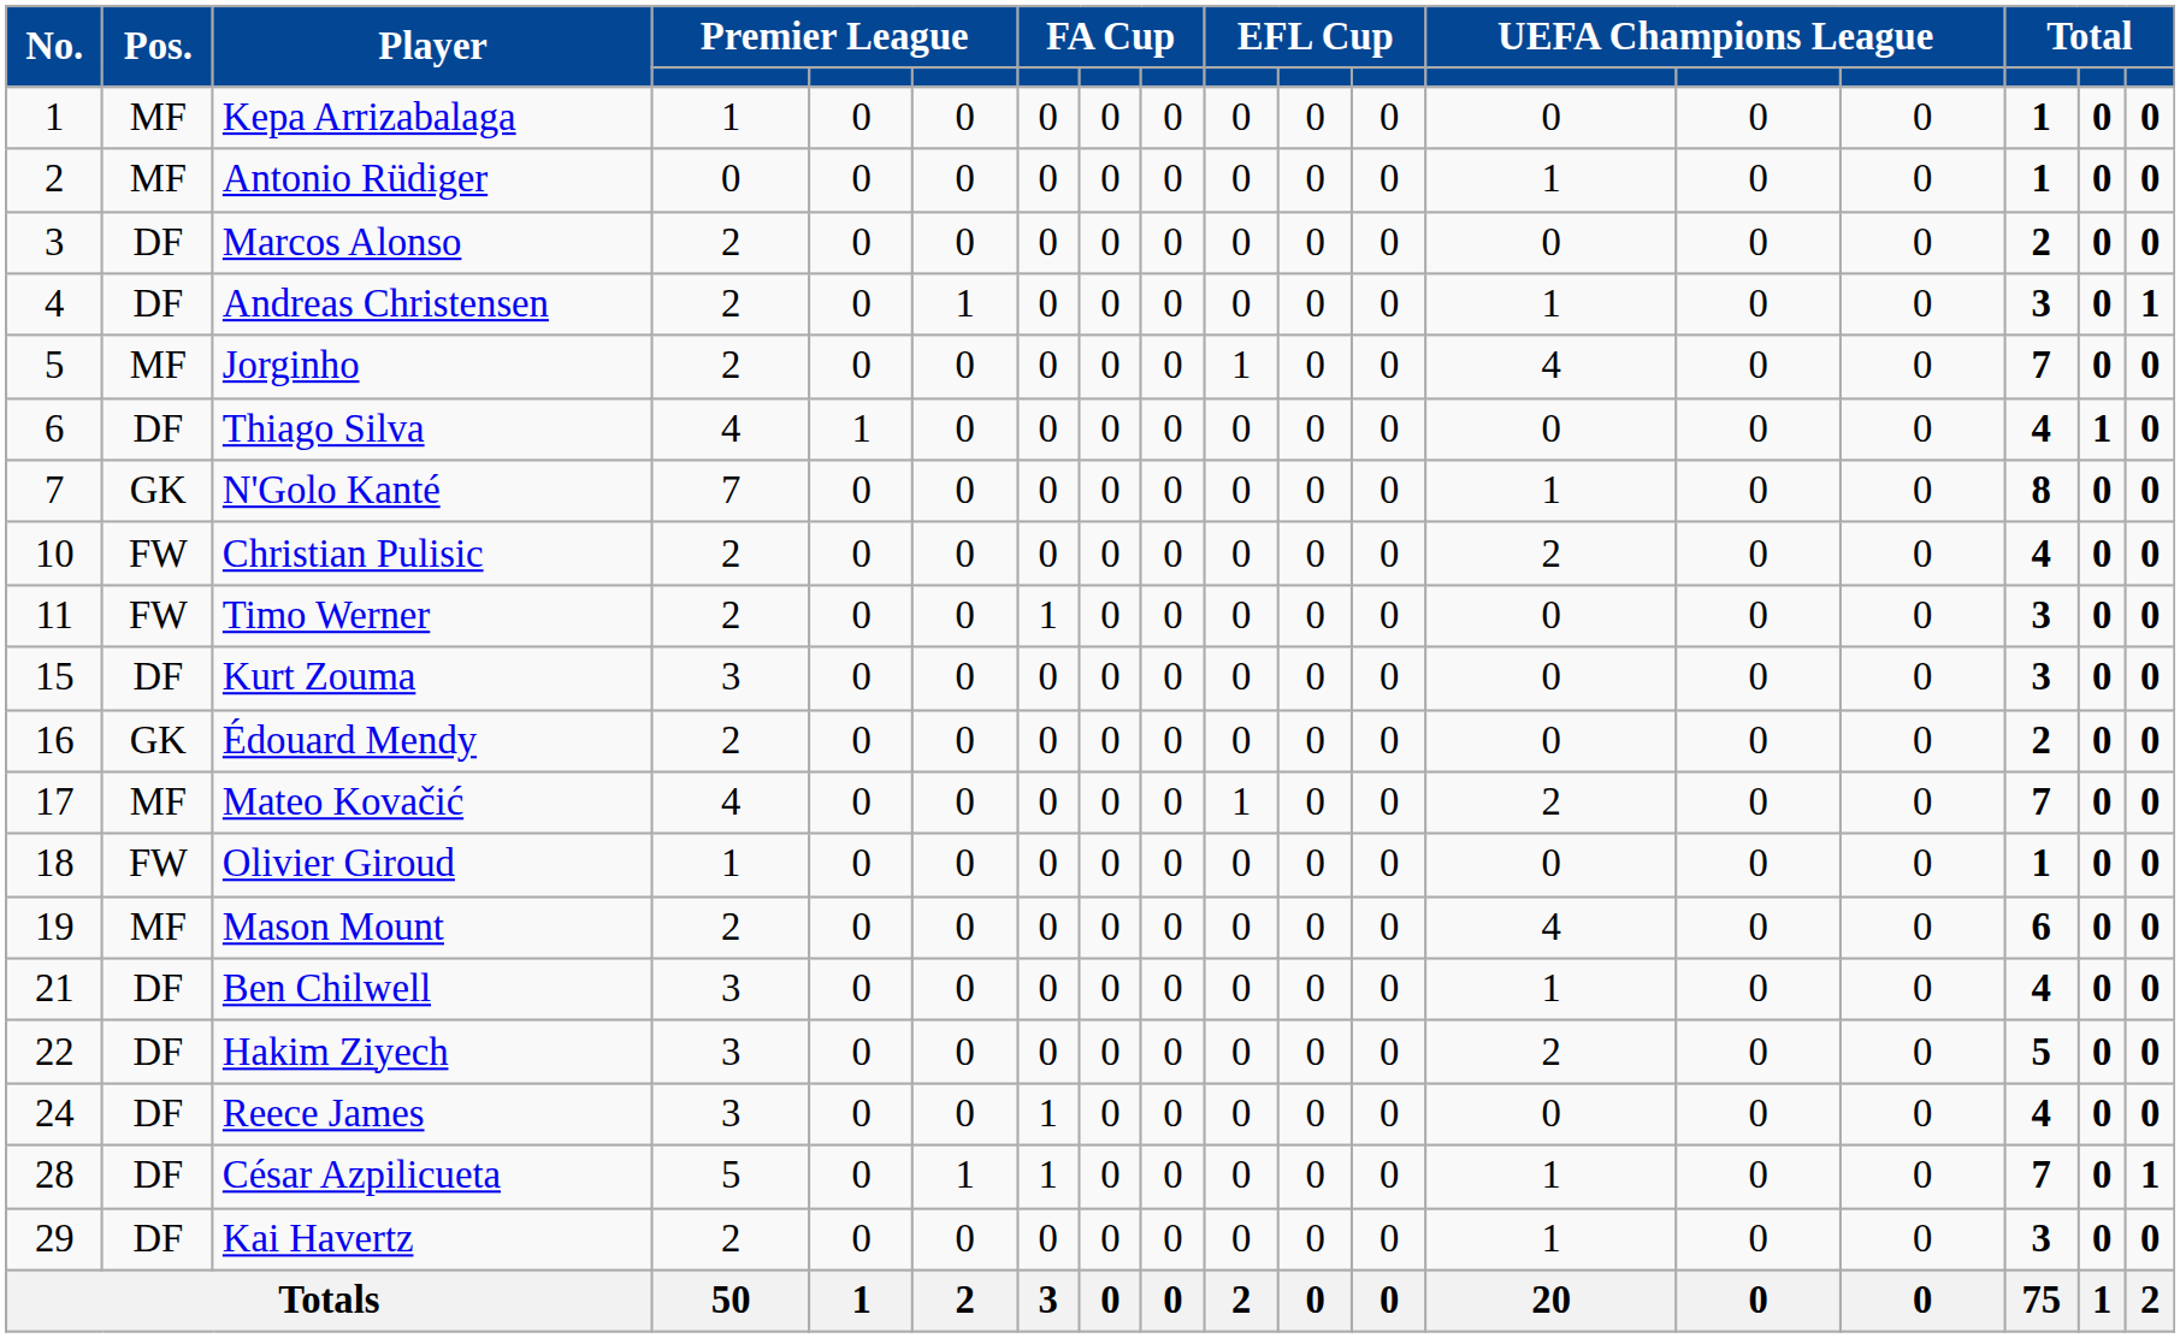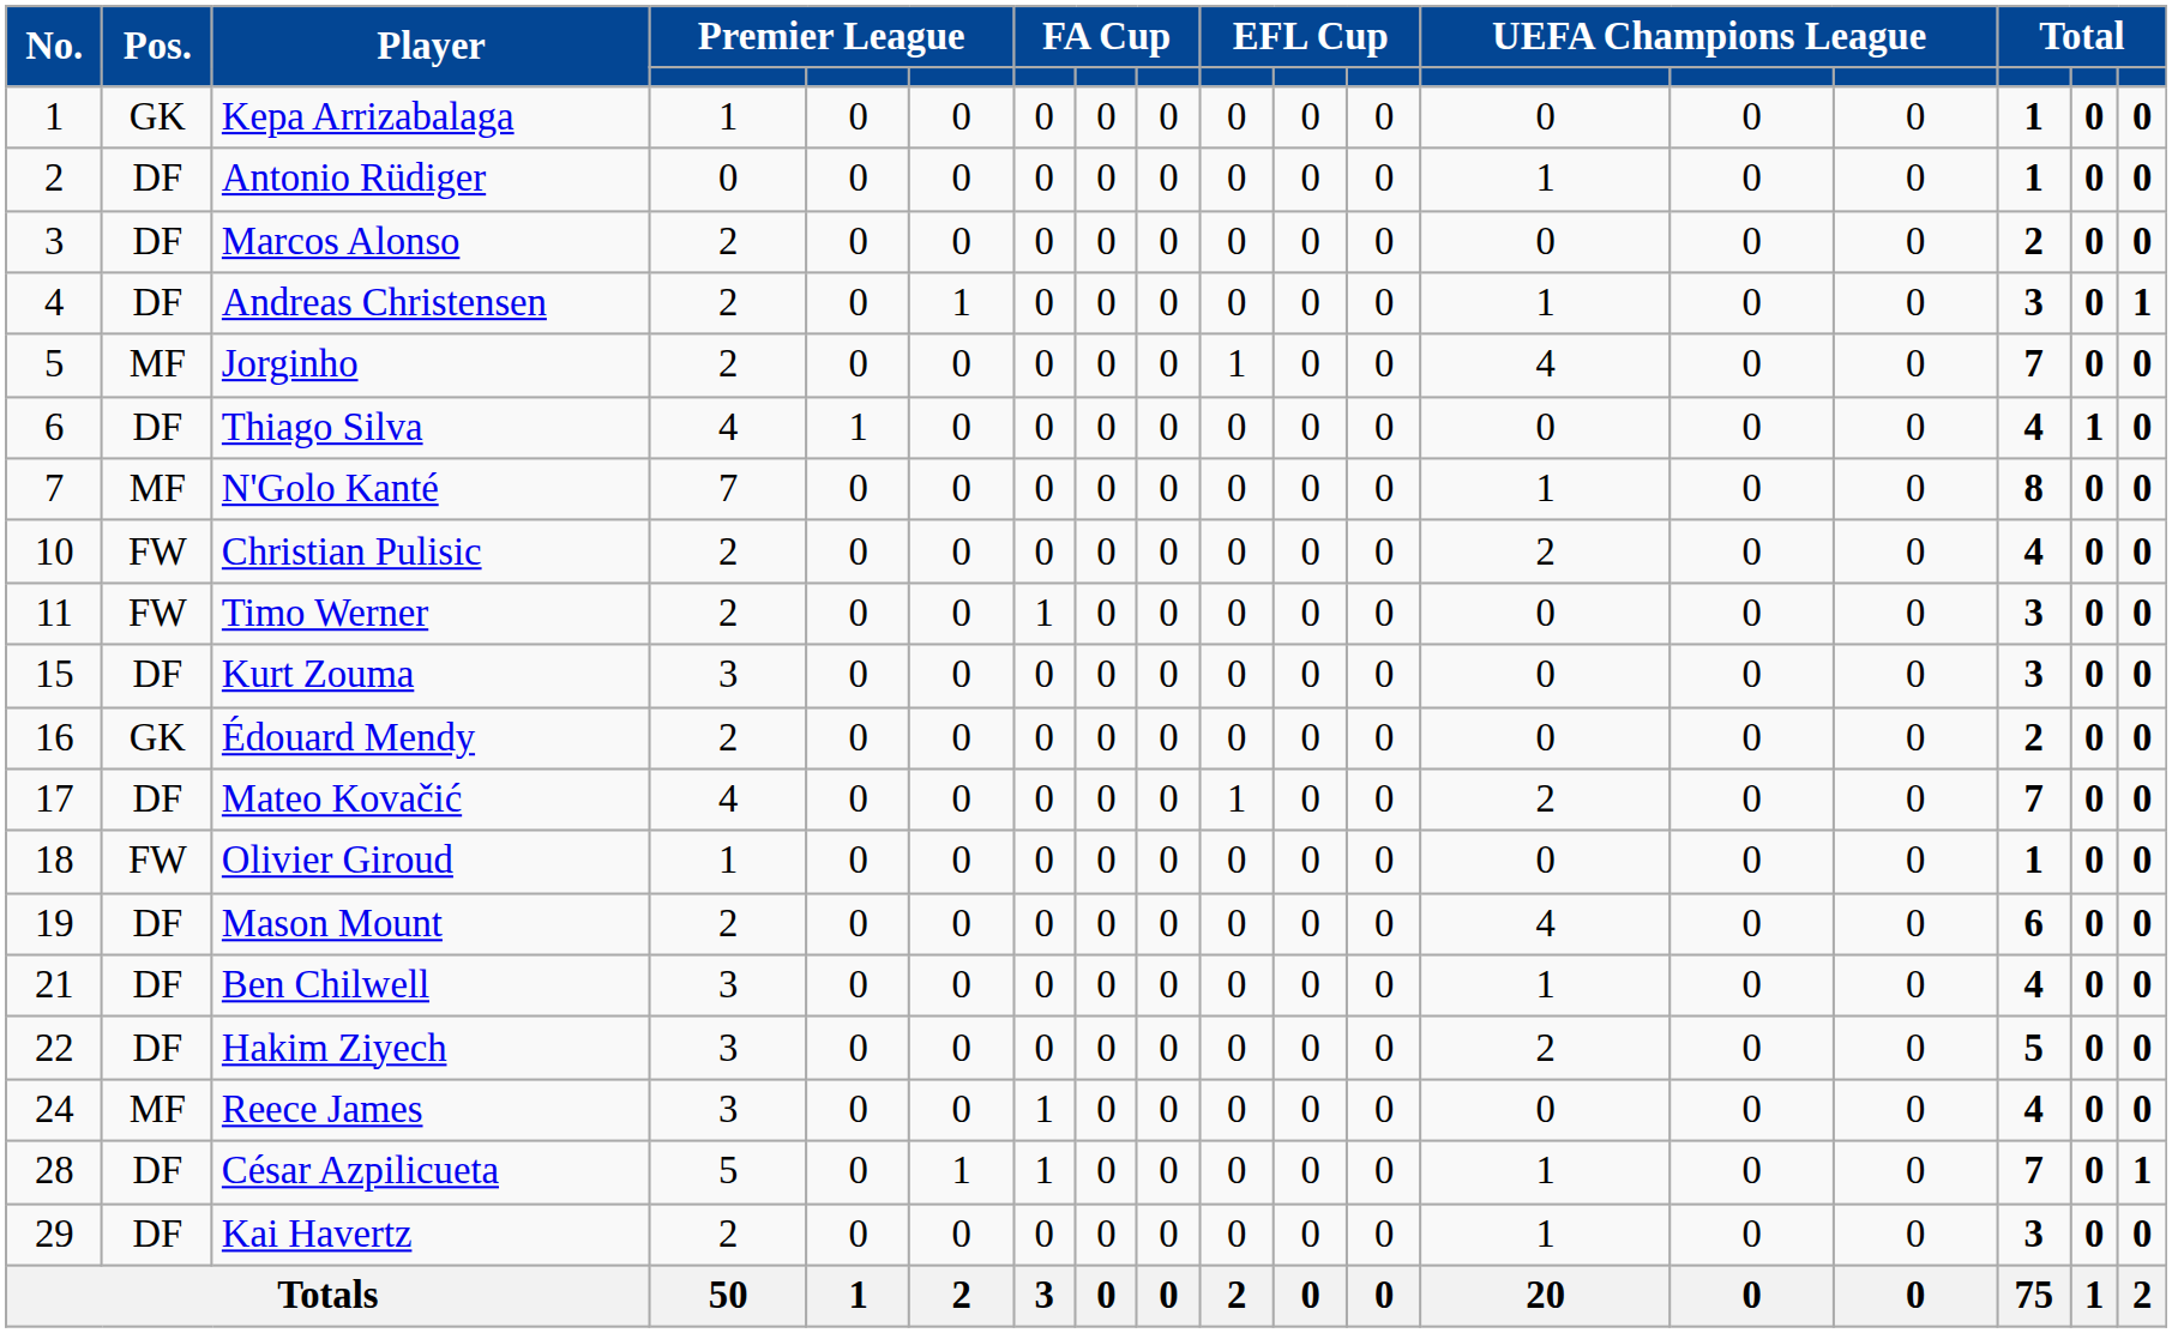Kepa Arrizabalaga | Pos.: MF -> GK
Antonio Rüdiger | Pos.: MF -> DF
N'Golo Kanté | Pos.: GK -> MF
Mateo Kovačić | Pos.: MF -> DF
Mason Mount | Pos.: MF -> DF
Reece James | Pos.: DF -> MF
